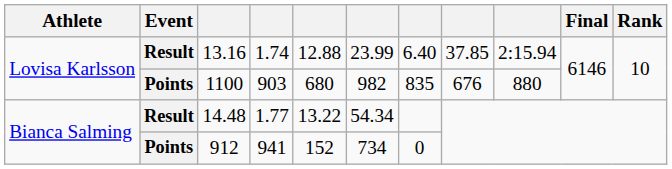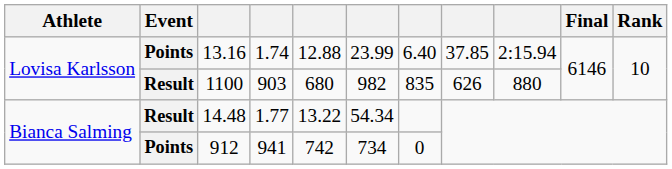13.16 | Event: Result -> Points
1100 | Event: Points -> Result
1100 | column 8: 676 -> 626
912 | column 5: 152 -> 742
